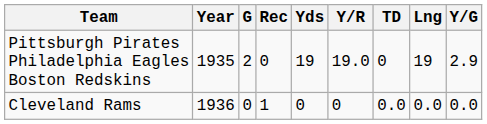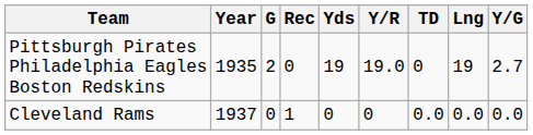Pittsburgh Pirates Philadelphia Eagles Boston Redskins | Y/G: 2.9 -> 2.7
Cleveland Rams | Year: 1936 -> 1937
